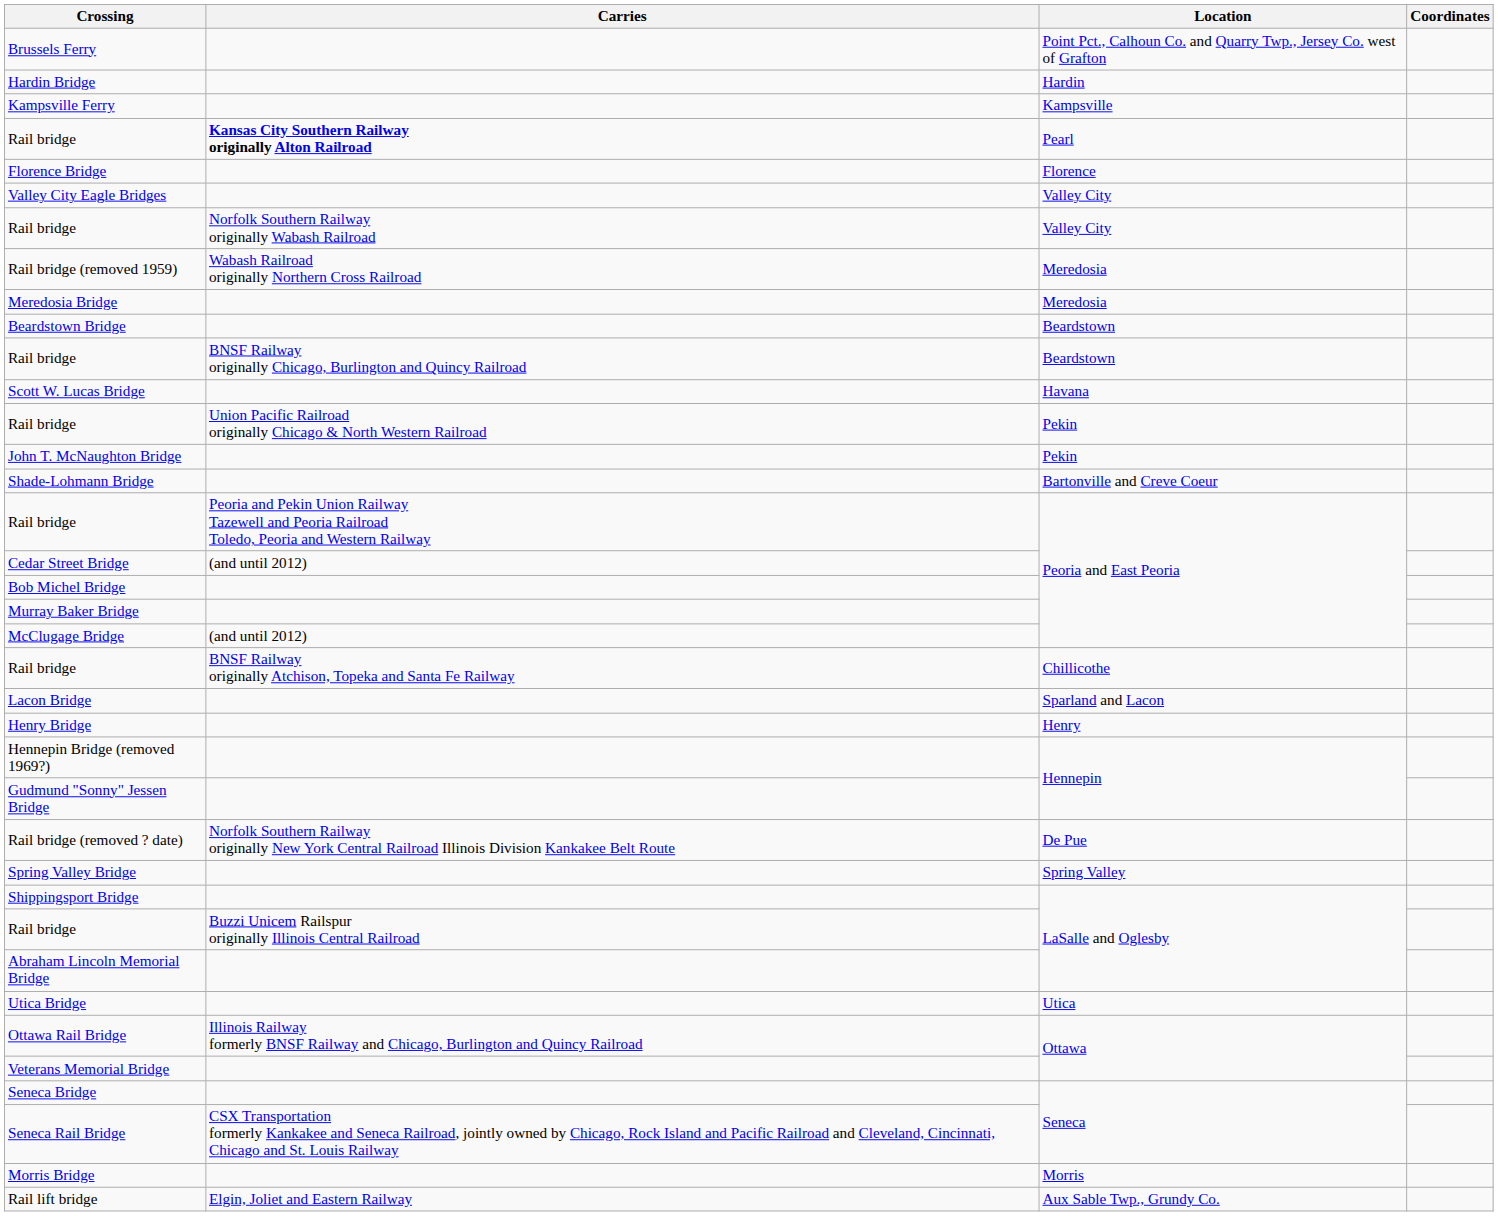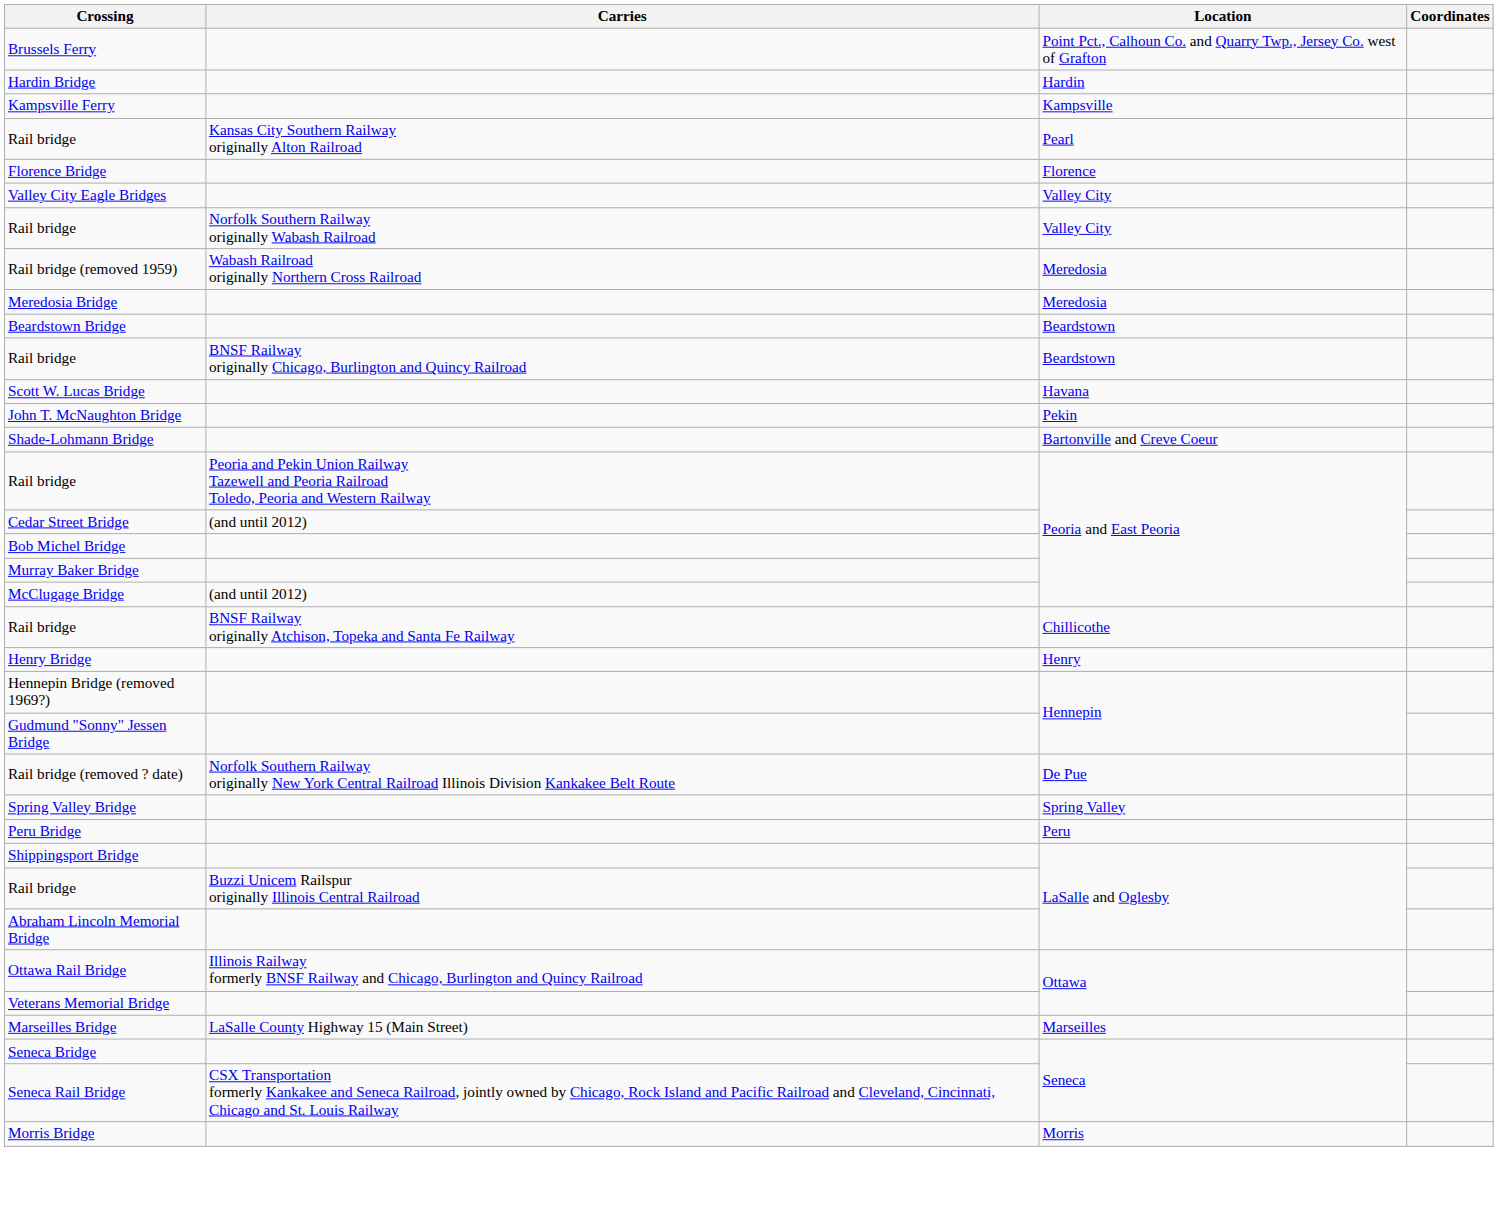Rail bridge / Pearl | Carries: bold -> normal
- row: Rail bridge | Union Pacific Railroad originally Chicago & North Western Railroad | Pekin
- row: Lacon Bridge | Sparland and Lacon
+ row: Peru Bridge | Peru
- row: Utica Bridge | Utica
+ row: Marseilles Bridge | LaSalle County Highway 15 (Main Street) | Marseilles
- row: Rail lift bridge | Elgin, Joliet and Eastern Railway | Aux Sable Twp., Grundy Co.
